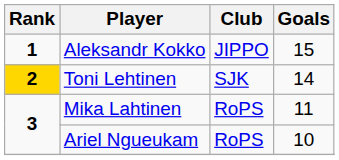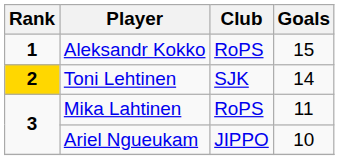Aleksandr Kokko | Club: JIPPO -> RoPS
Ariel Ngueukam | Club: RoPS -> JIPPO
